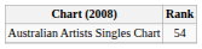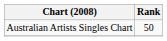Australian Artists Singles Chart | Rank: 54 -> 50
